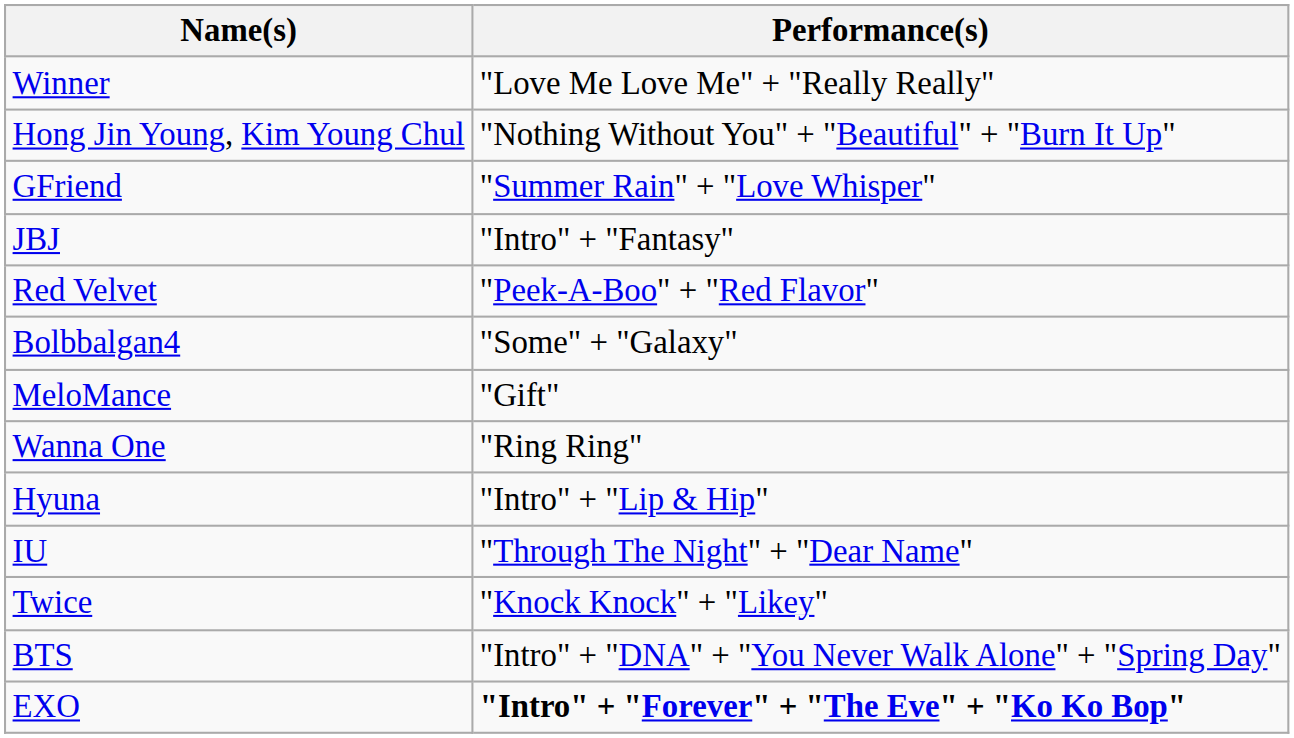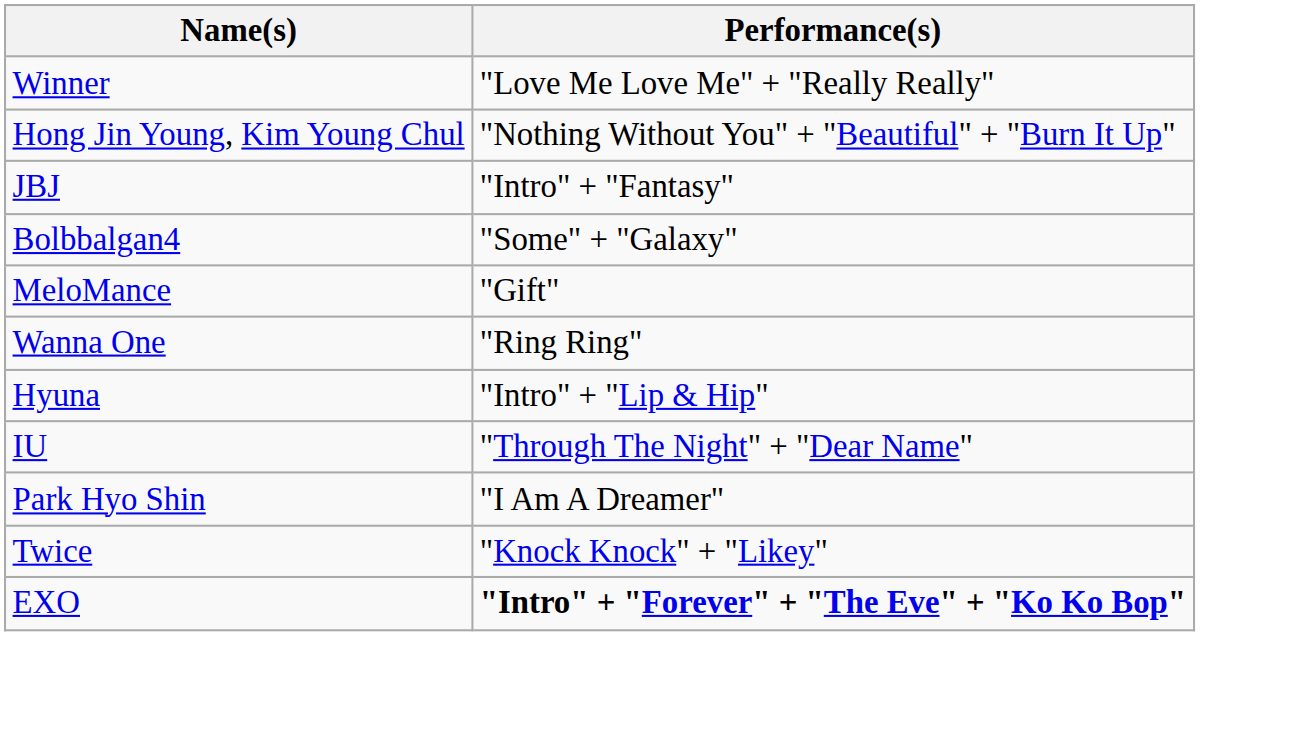- row: GFriend | "Summer Rain" + "Love Whisper"
- row: Red Velvet | "Peek-A-Boo" + "Red Flavor"
+ row: Park Hyo Shin | "I Am A Dreamer"
- row: BTS | "Intro" + "DNA" + "You Never Walk Alone" + "Spring Day"
